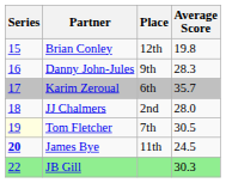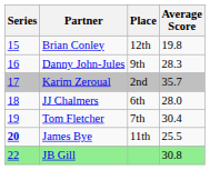Karim Zeroual | Place: 6th -> 2nd
JJ Chalmers | Place: 2nd -> 6th
Tom Fletcher | Series: lightyellow background -> no background
Tom Fletcher | Average Score: 30.5 -> 30.4
James Bye | Average Score: 24.5 -> 25.5
JB Gill | Average Score: 30.3 -> 30.8
